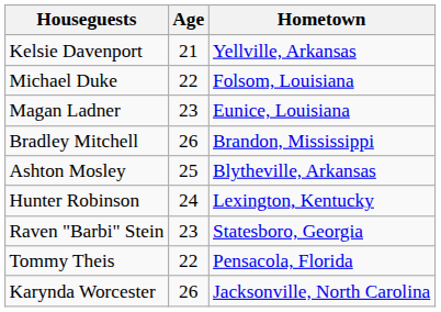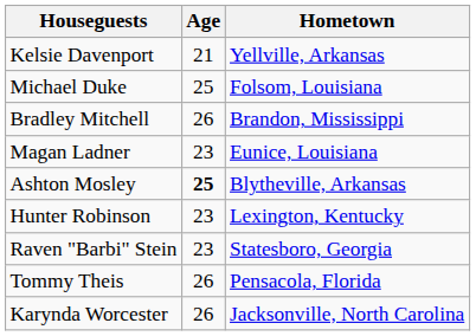Michael Duke | Age: 22 -> 25
rows swapped: Magan Ladner <-> Bradley Mitchell
Ashton Mosley | Age: normal -> bold
Hunter Robinson | Age: 24 -> 23
Tommy Theis | Age: 22 -> 26
